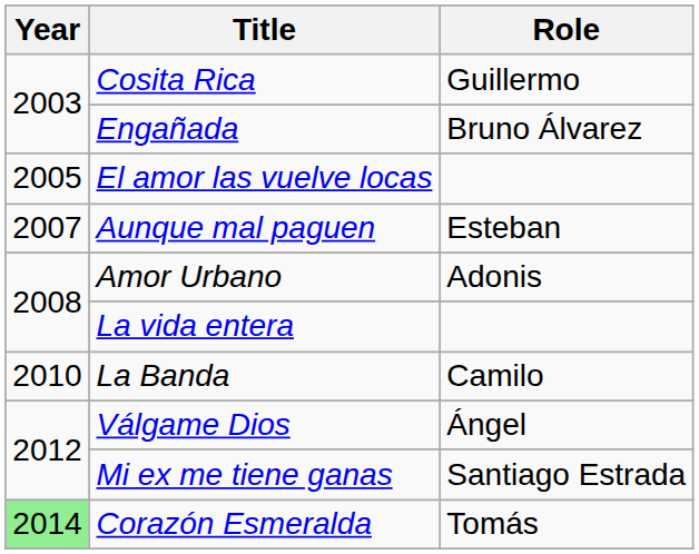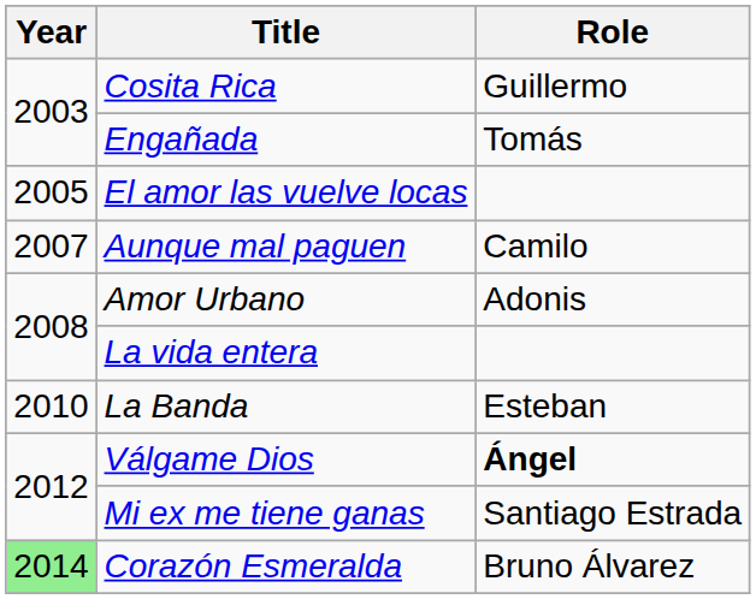Engañada | Role: Bruno Álvarez -> Tomás
Aunque mal paguen | Role: Esteban -> Camilo
La Banda | Role: Camilo -> Esteban
Válgame Dios | Role: normal -> bold
Corazón Esmeralda | Role: Tomás -> Bruno Álvarez
